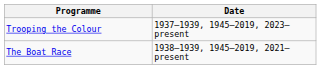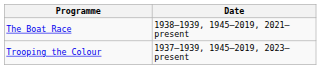rows swapped: Trooping the Colour <-> The Boat Race
